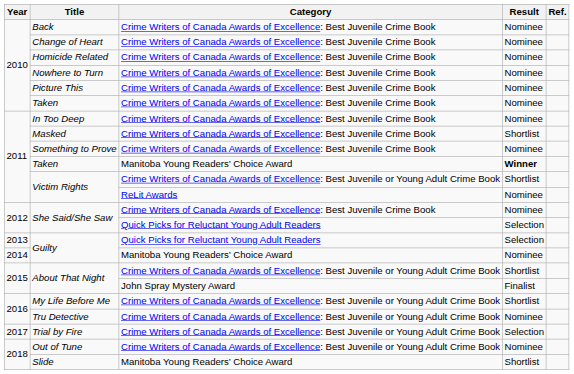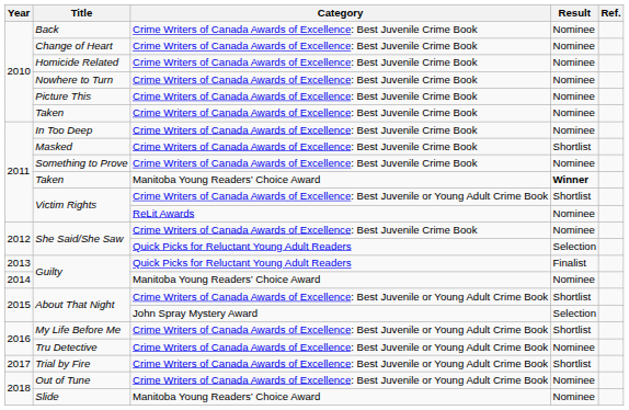Guilty / Quick Picks for Reluctant Young Adult Readers | Result: Selection -> Finalist
About That Night / John Spray Mystery Award | Result: Finalist -> Selection
Trial by Fire | Result: Selection -> Shortlist
Slide | Result: Shortlist -> Nominee
